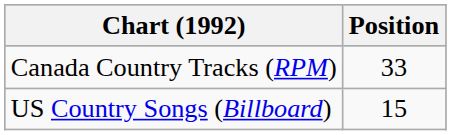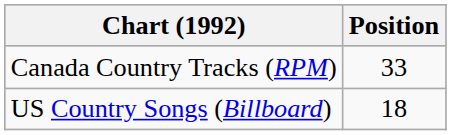US Country Songs (Billboard) | Position: 15 -> 18
